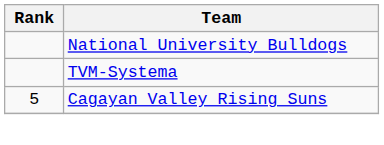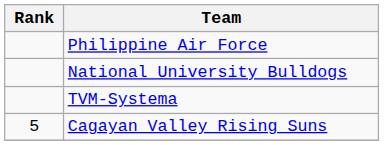+ row: Philippine Air Force
